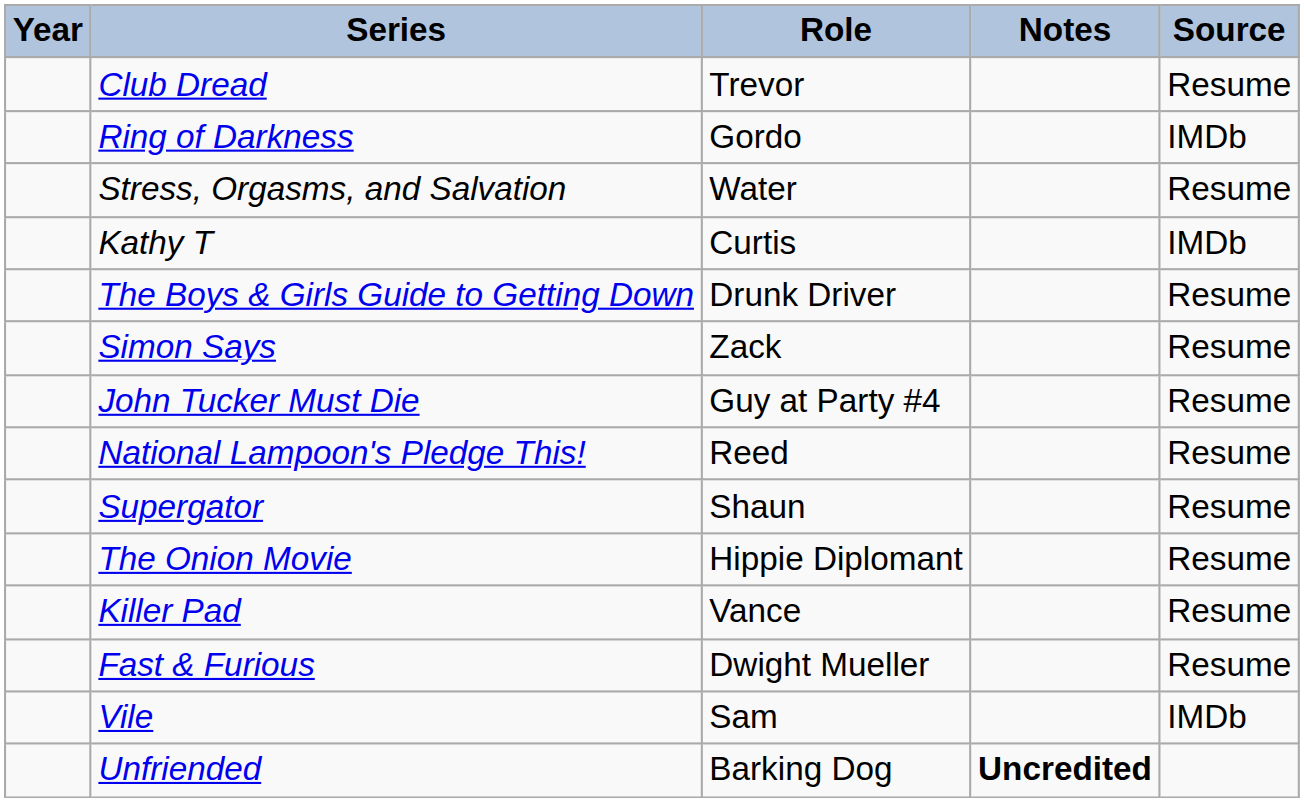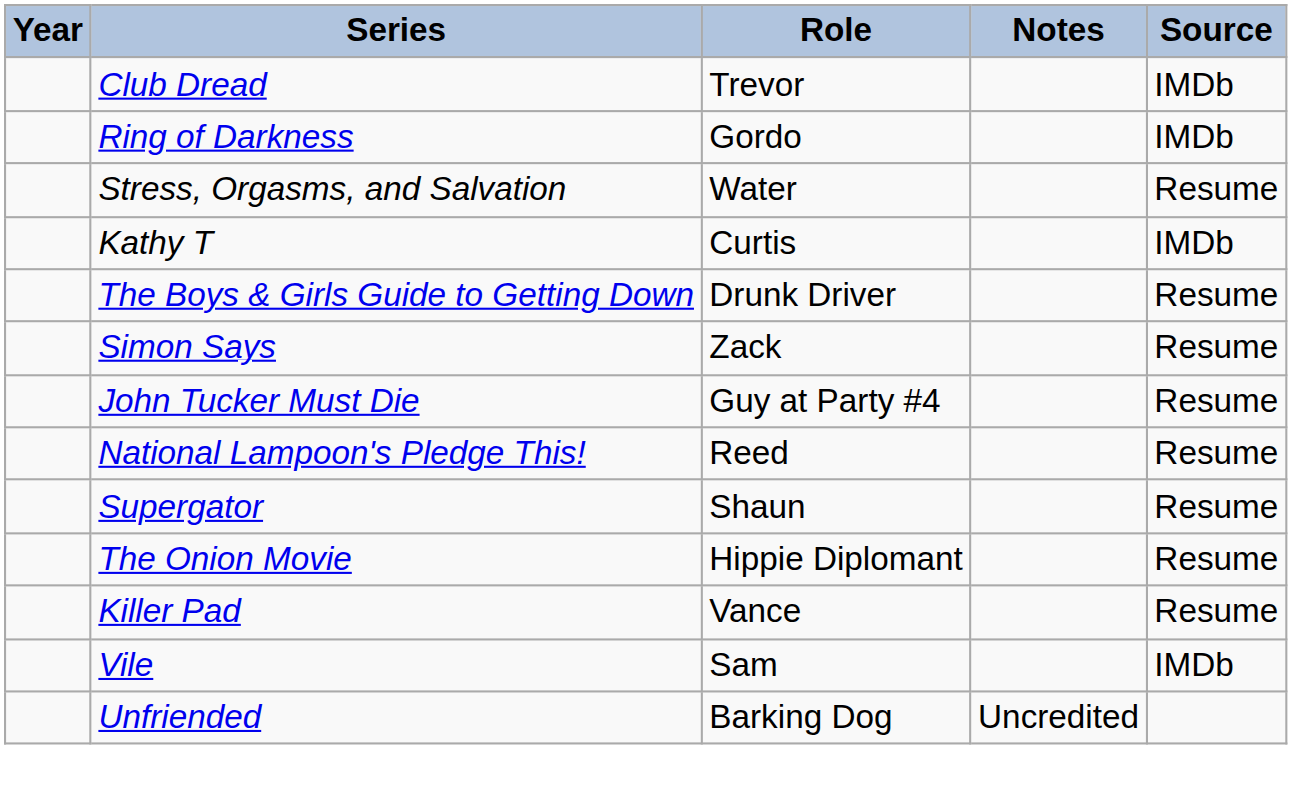Club Dread | Source: Resume -> IMDb
- row: Fast & Furious | Dwight Mueller | Resume
Unfriended | Notes: bold -> normal
